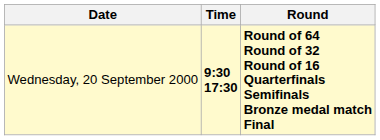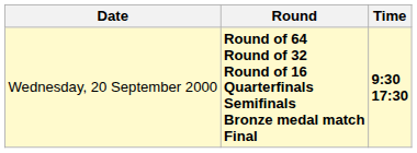columns swapped: Time <-> Round
